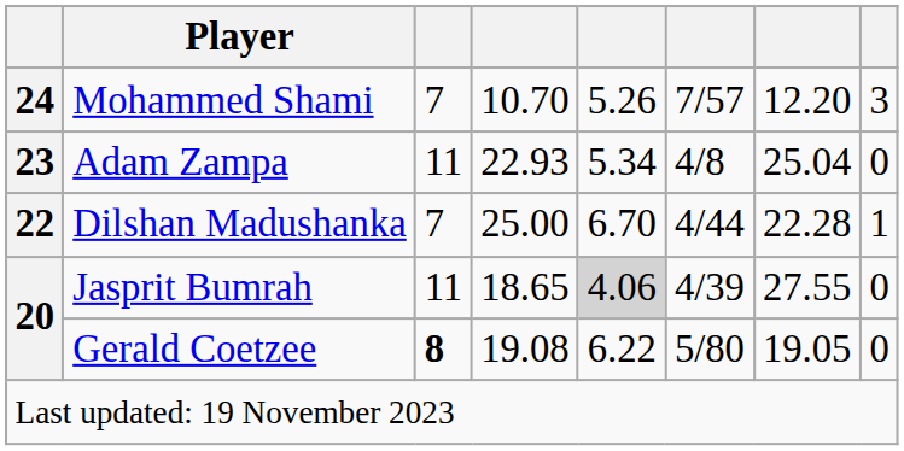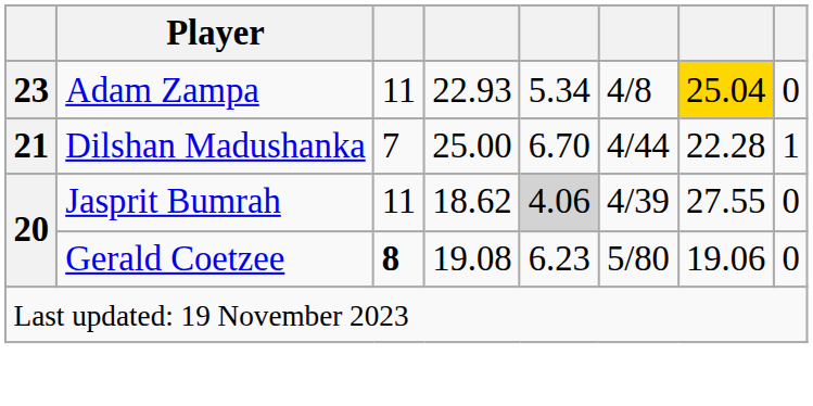- row: 24 | Mohammed Shami | 7 | 10.70 | 5.26 | 7/57 | 12.20 | 3
Adam Zampa | column 7: no background -> gold background
Dilshan Madushanka | column 1: 22 -> 21
Jasprit Bumrah | column 4: 18.65 -> 18.62
Gerald Coetzee | column 5: 6.22 -> 6.23
Gerald Coetzee | column 7: 19.05 -> 19.06
